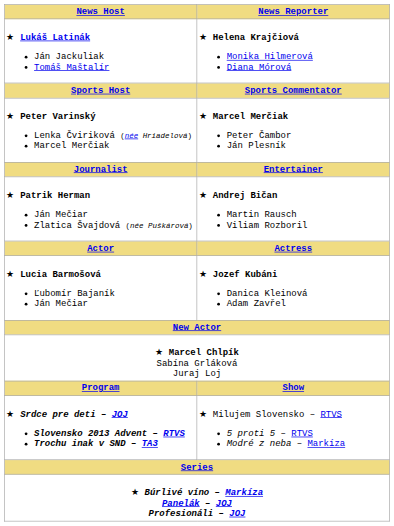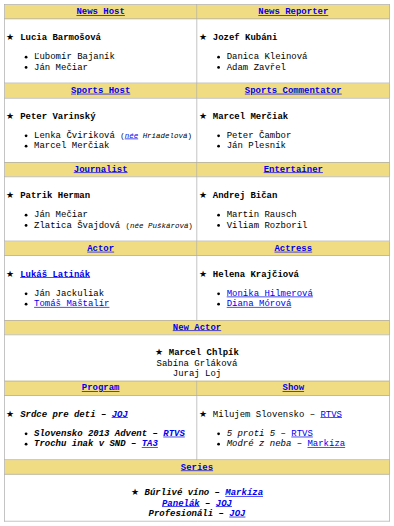rows swapped: ★ Lucia Barmošová Ľubomír Bajaník Ján Mečiar <-> ★ Lukáš Latinák Ján Jackuliak Tomáš Maštalír
